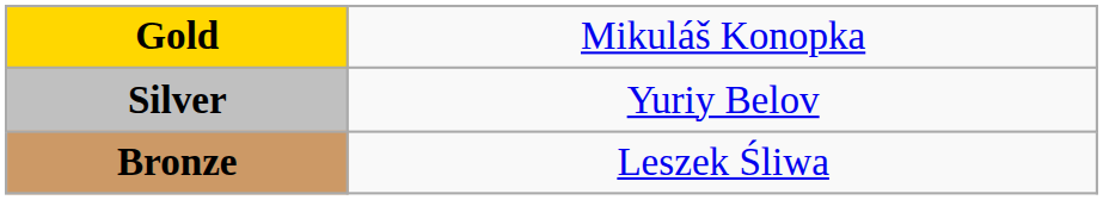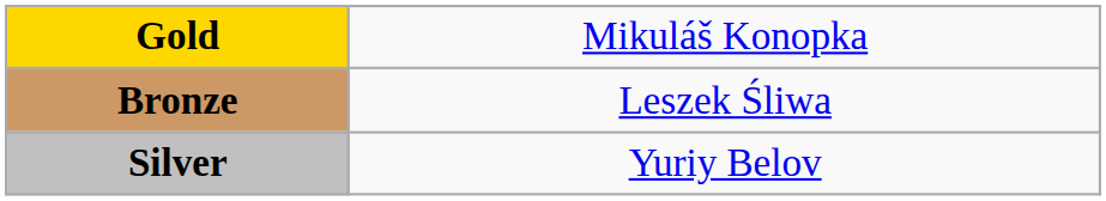rows swapped: Silver <-> Bronze
